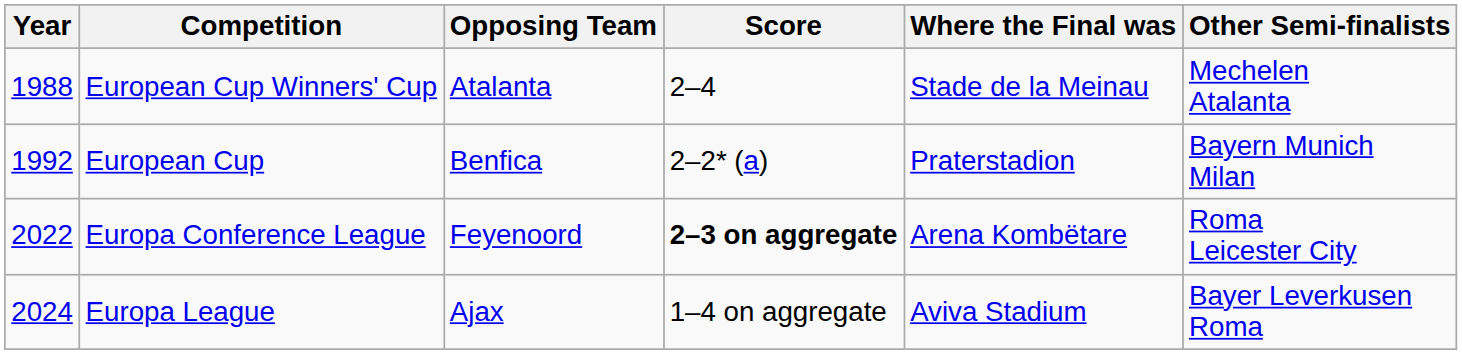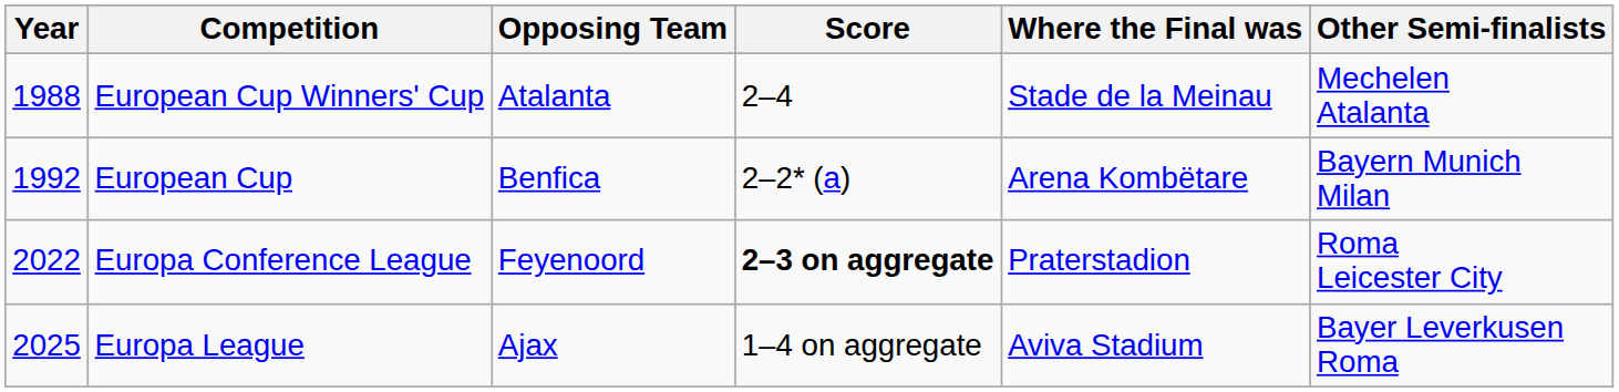European Cup | Where the Final was: Praterstadion -> Arena Kombëtare
Europa Conference League | Where the Final was: Arena Kombëtare -> Praterstadion
Europa League | Year: 2024 -> 2025
